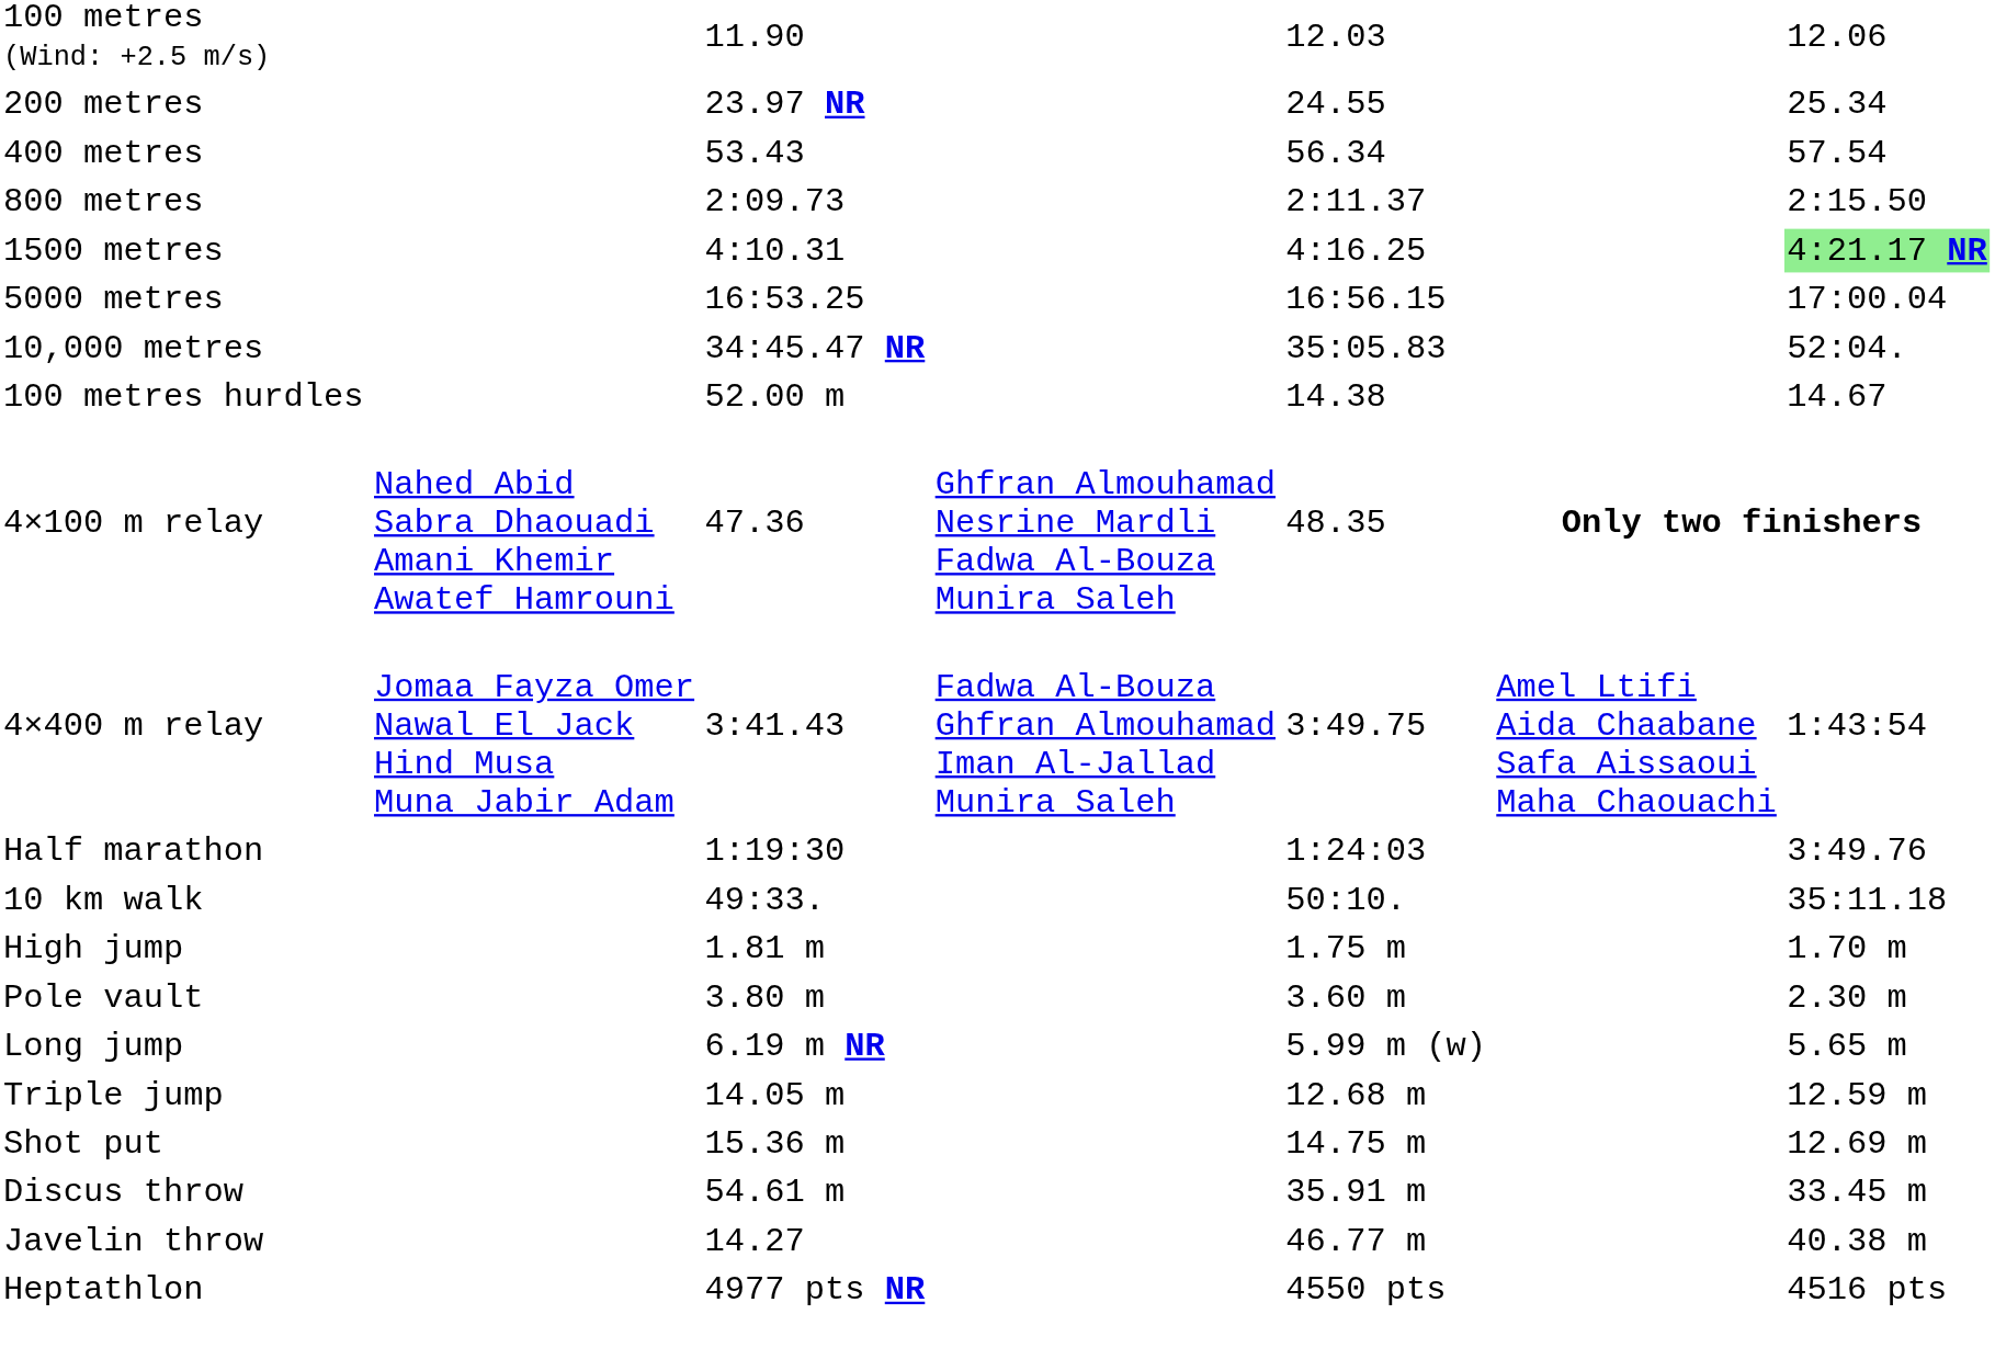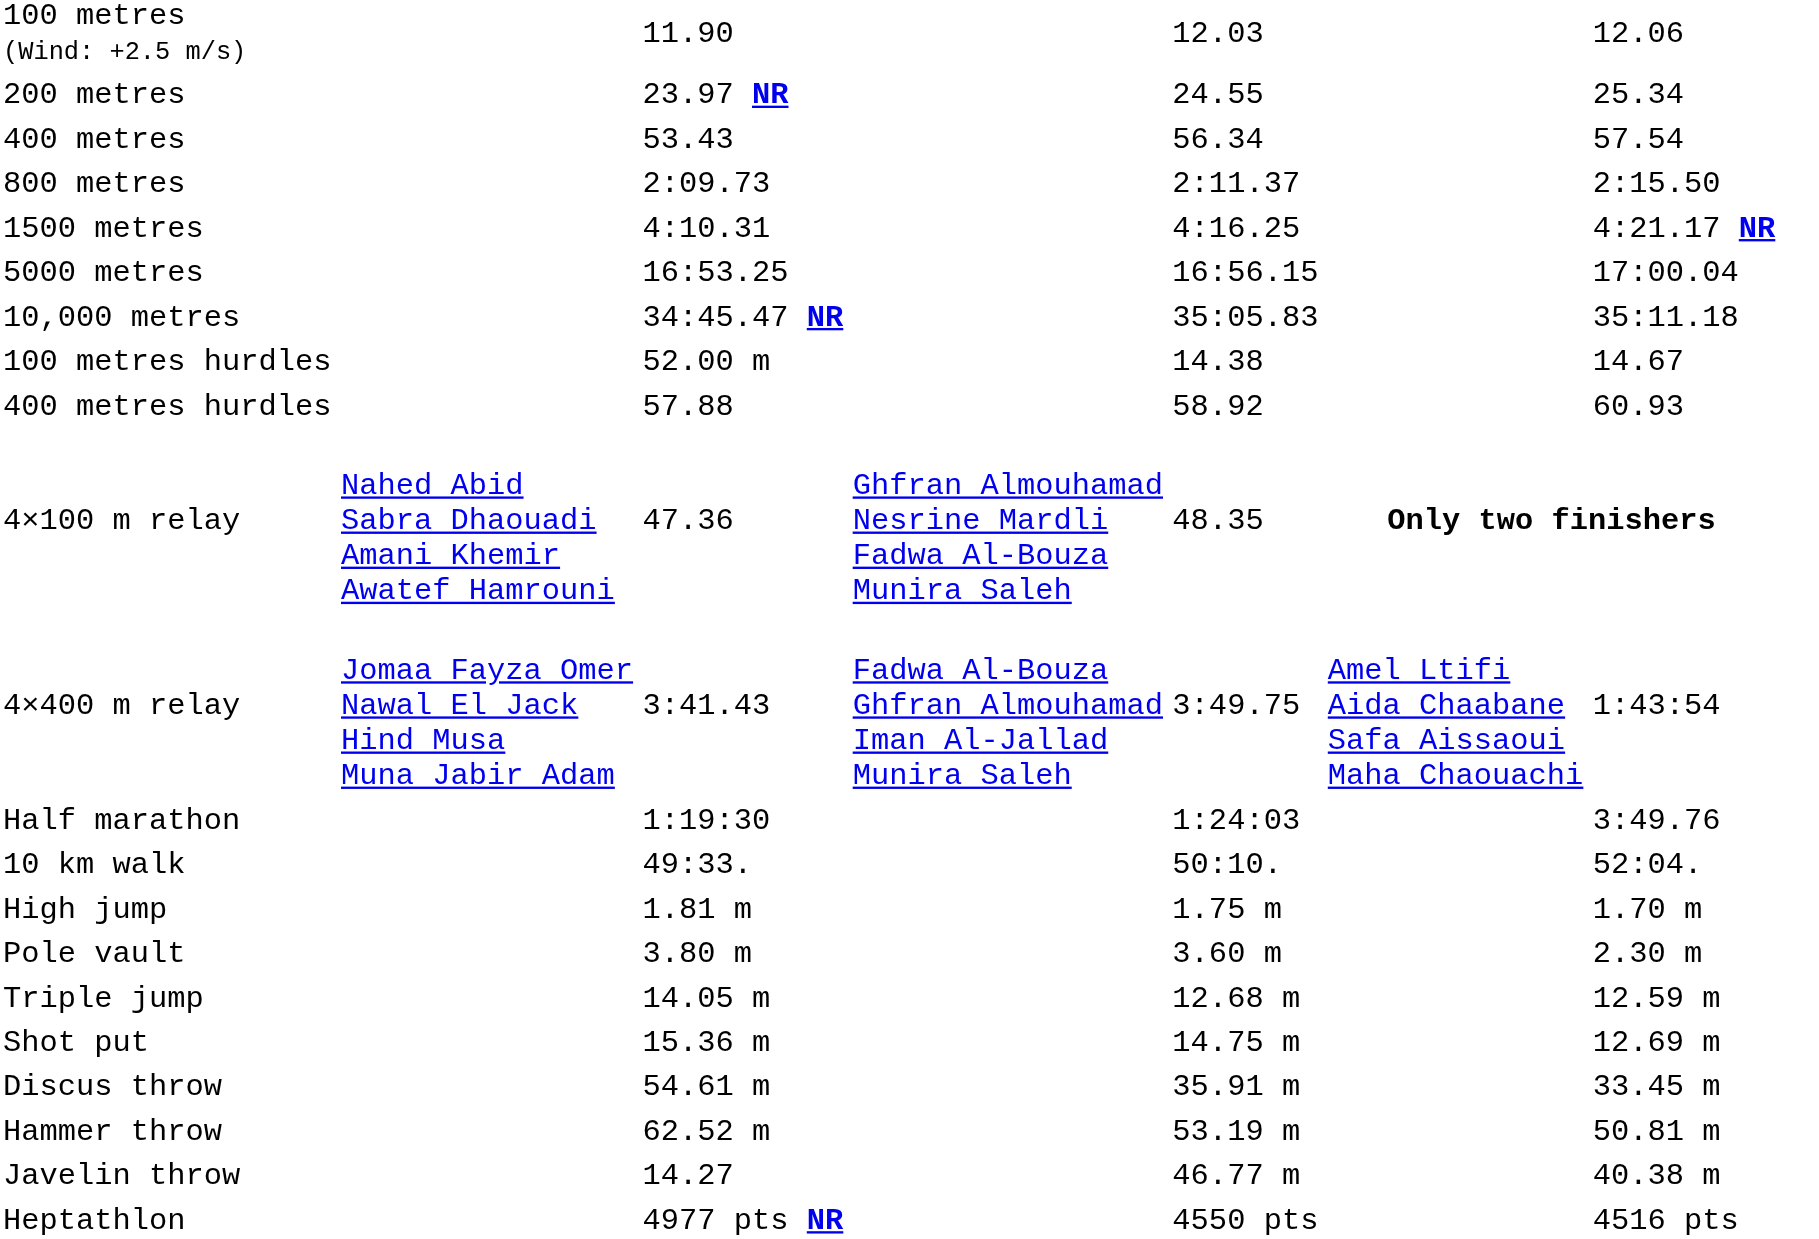1500 metres | column 7: lightgreen background -> no background
10,000 metres | column 7: 52:04. -> 35:11.18
+ row: 400 metres hurdles | 57.88 | 58.92 | 60.93
10 km walk | column 7: 35:11.18 -> 52:04.
- row: Long jump | 6.19 m NR | 5.99 m (w) | 5.65 m
+ row: Hammer throw | 62.52 m | 53.19 m | 50.81 m
